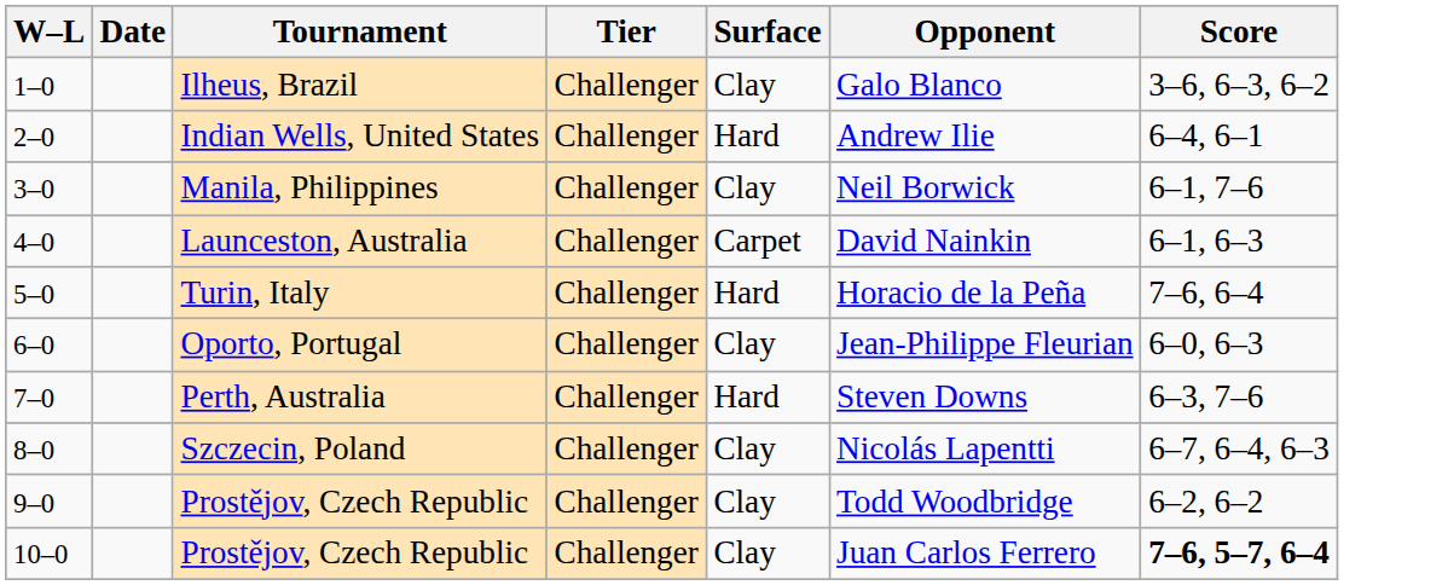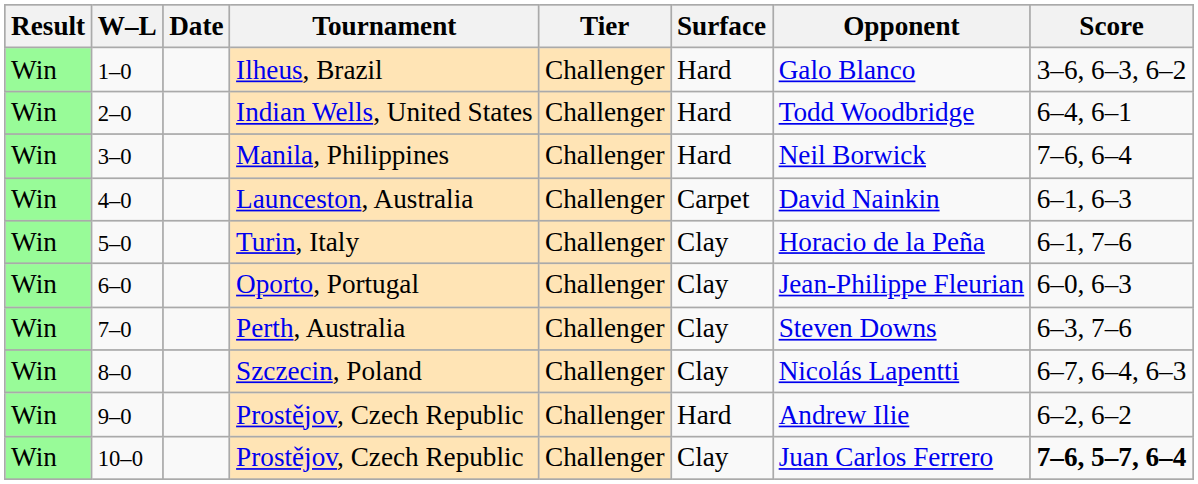+ column: Result | Win | Win | Win | Win | Win | Win | Win | Win | Win | Win
Ilheus, Brazil | Surface: Clay -> Hard
Indian Wells, United States | Opponent: Andrew Ilie -> Todd Woodbridge
Manila, Philippines | Surface: Clay -> Hard
Manila, Philippines | Score: 6–1, 7–6 -> 7–6, 6–4
Turin, Italy | Surface: Hard -> Clay
Turin, Italy | Score: 7–6, 6–4 -> 6–1, 7–6
Perth, Australia | Surface: Hard -> Clay
9–0 / Prostějov, Czech Republic | Surface: Clay -> Hard
9–0 / Prostějov, Czech Republic | Opponent: Todd Woodbridge -> Andrew Ilie
